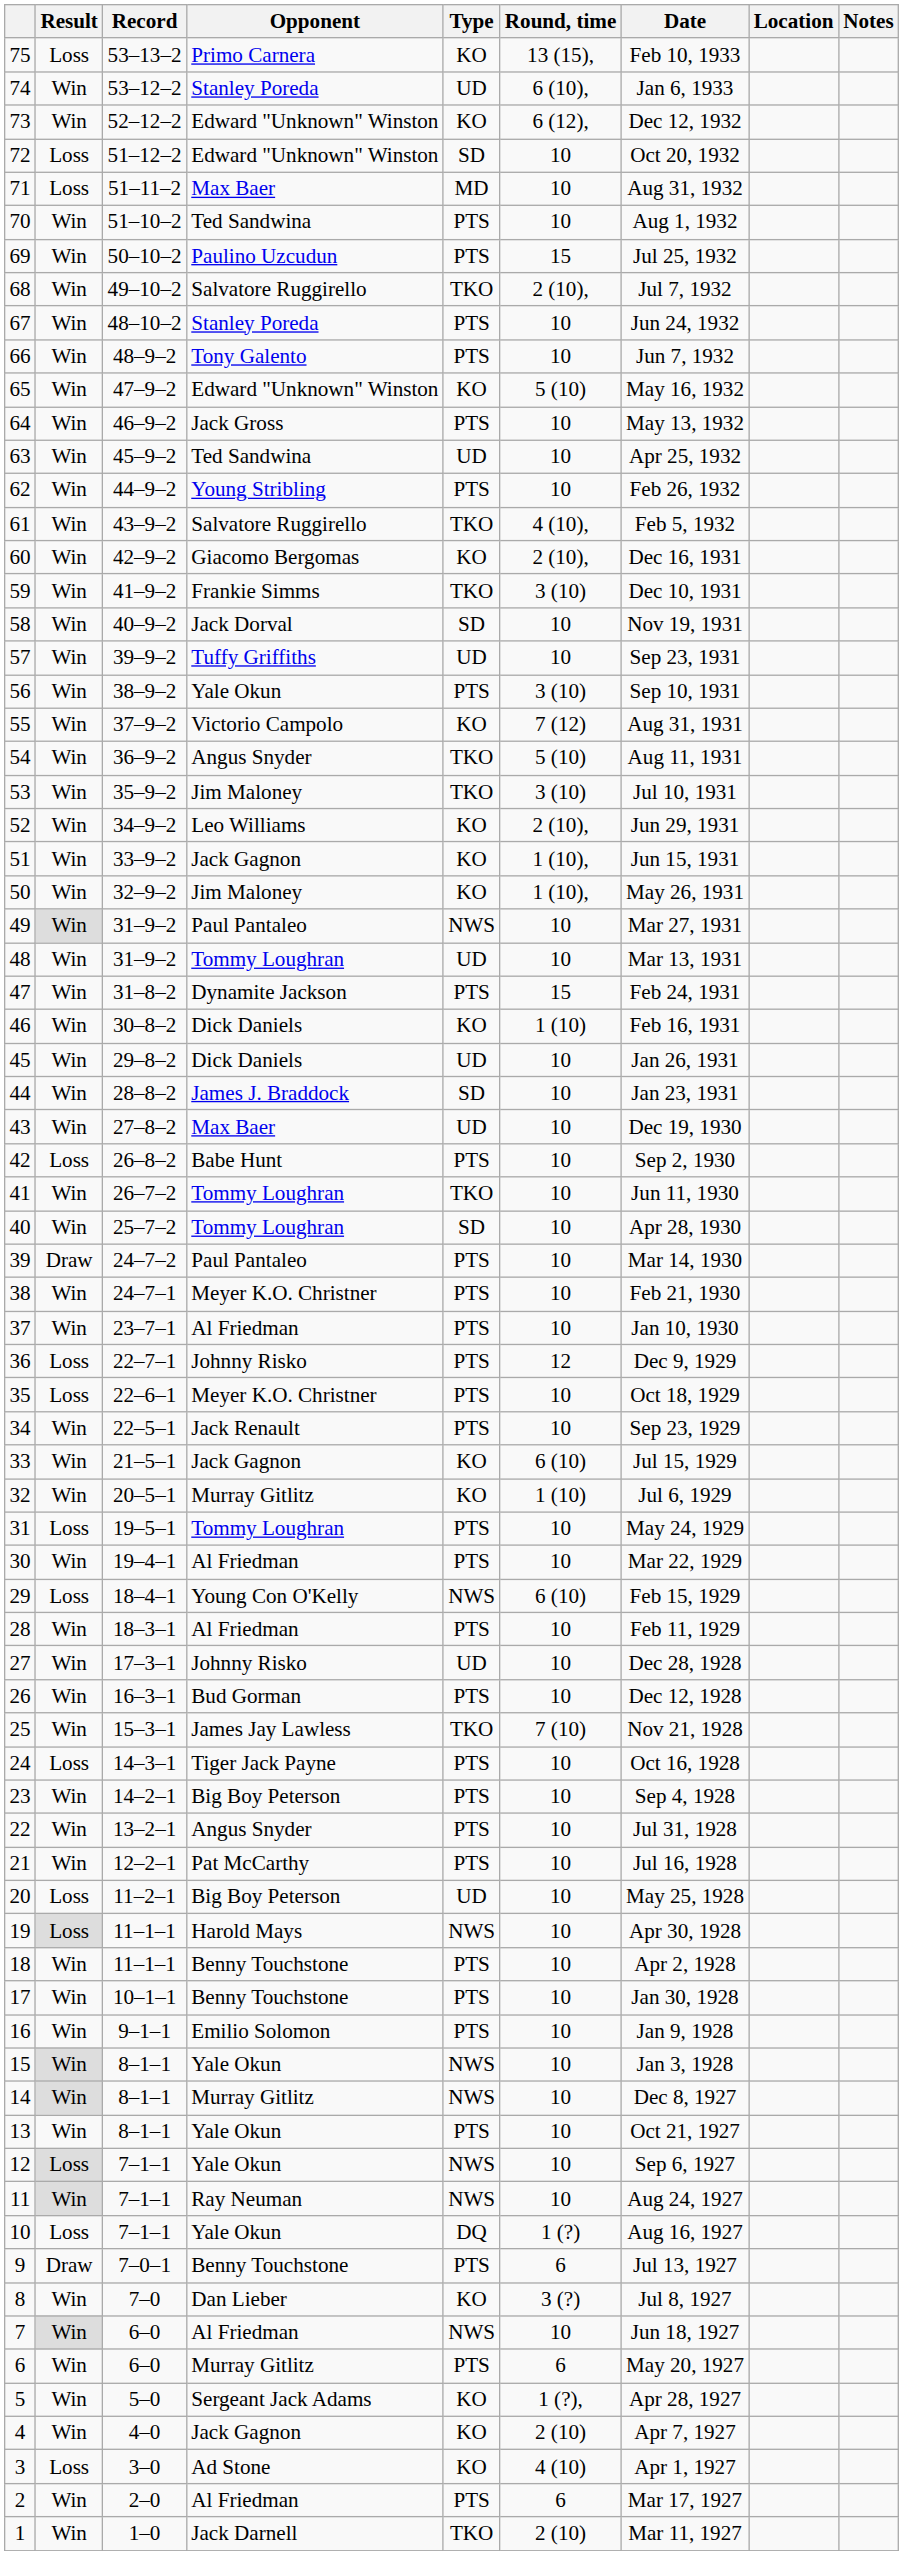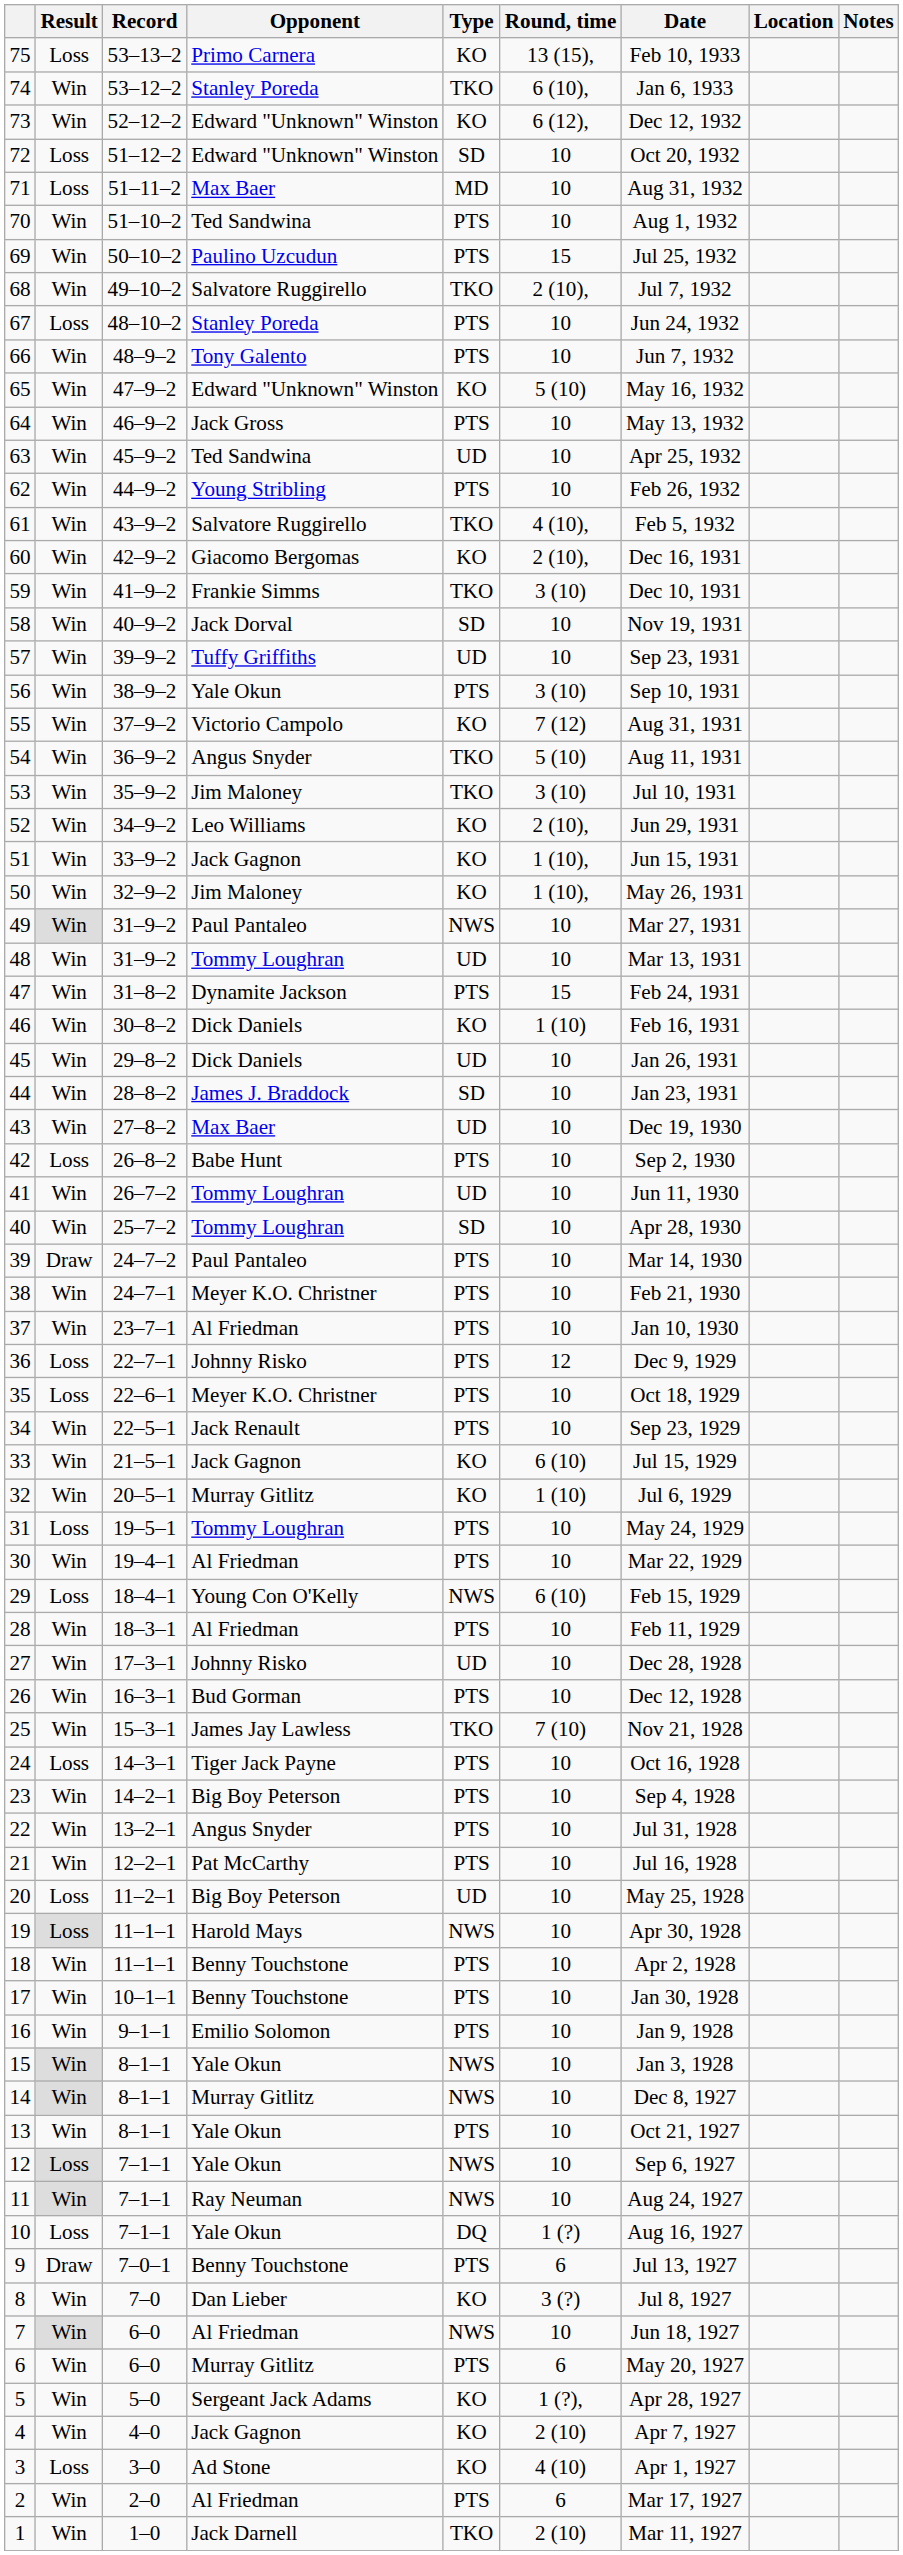74 | Type: UD -> TKO
67 | Result: Win -> Loss
41 | Type: TKO -> UD
